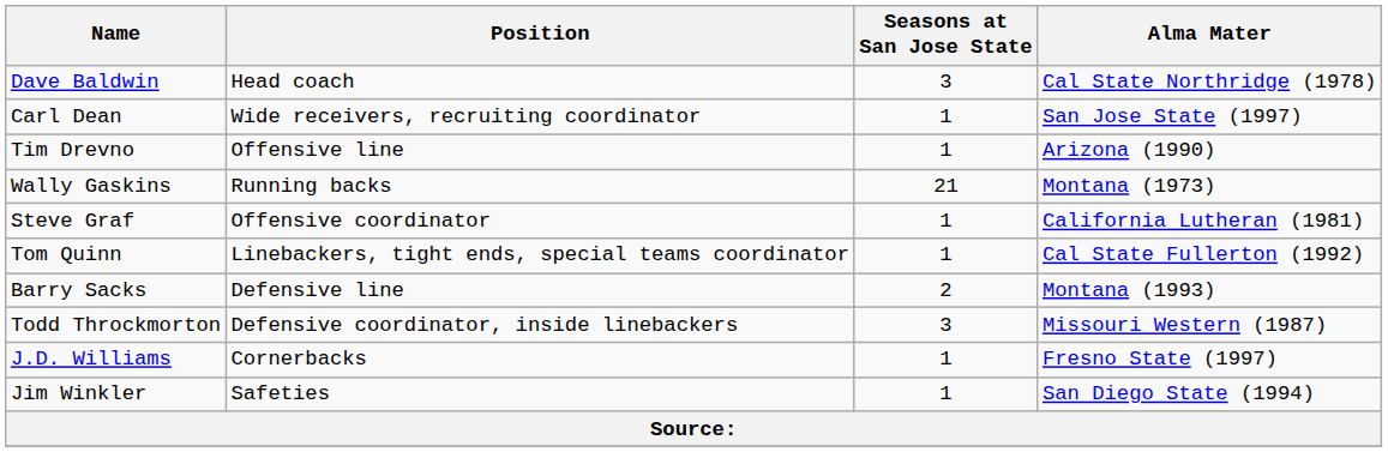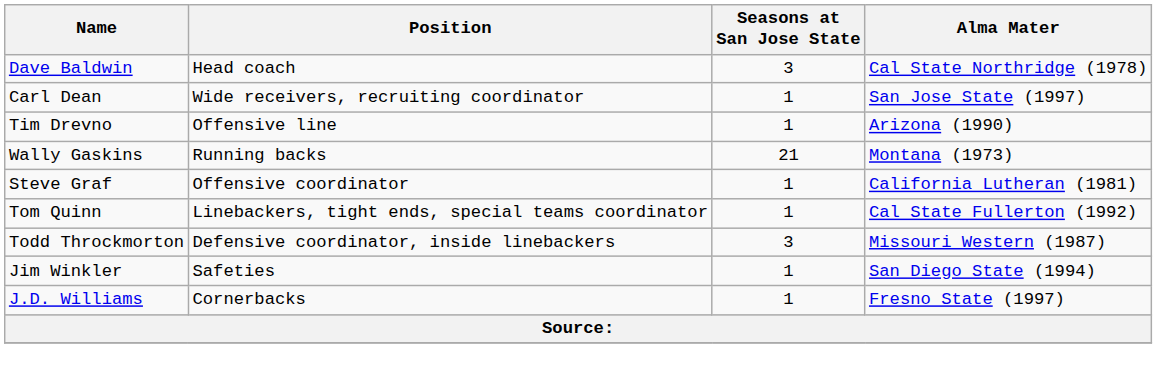- row: Barry Sacks | Defensive line | 2 | Montana (1993)
rows swapped: J.D. Williams <-> Jim Winkler
